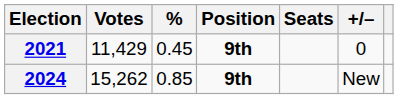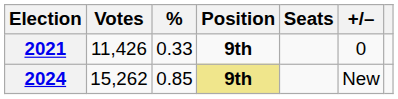2021 | Votes: 11,429 -> 11,426
2021 | %: 0.45 -> 0.33
2024 | Position: no background -> khaki background
